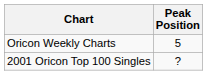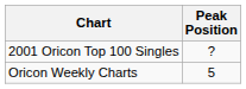rows swapped: Oricon Weekly Charts <-> 2001 Oricon Top 100 Singles
